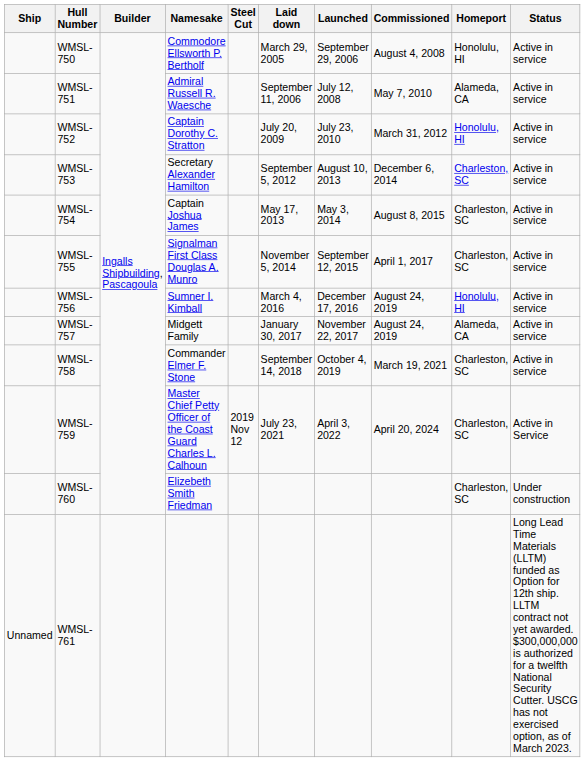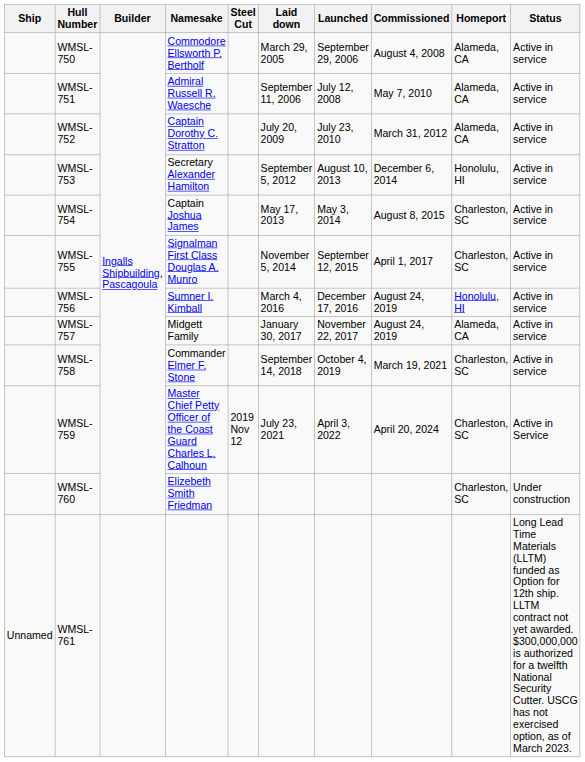WMSL-750 | Homeport: Honolulu, HI -> Alameda, CA
WMSL-752 | Homeport: Honolulu, HI -> Alameda, CA
WMSL-753 | Homeport: Charleston, SC -> Honolulu, HI
